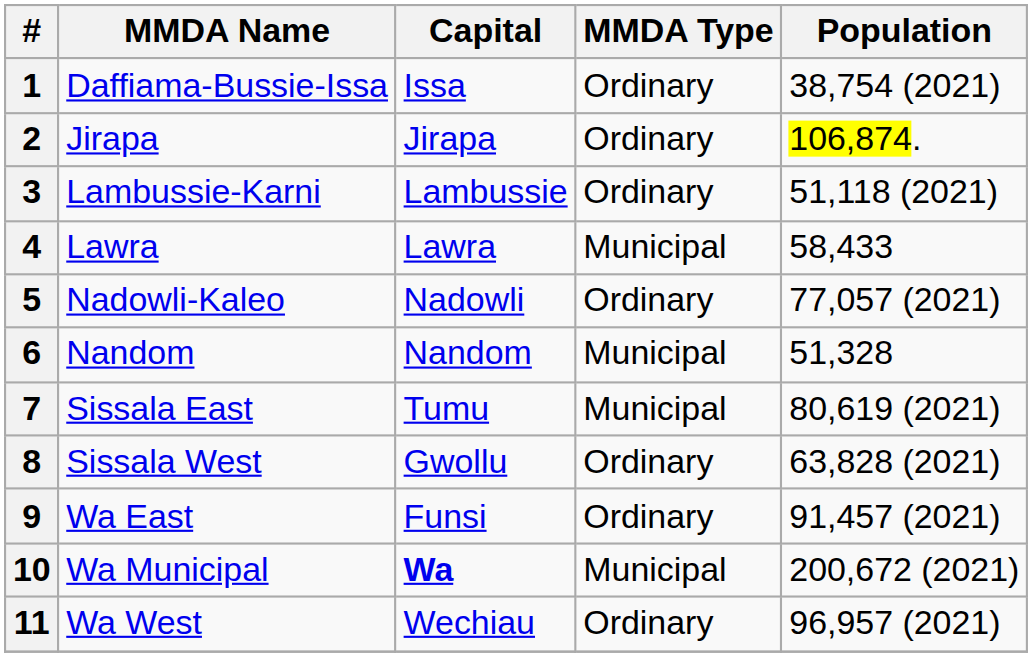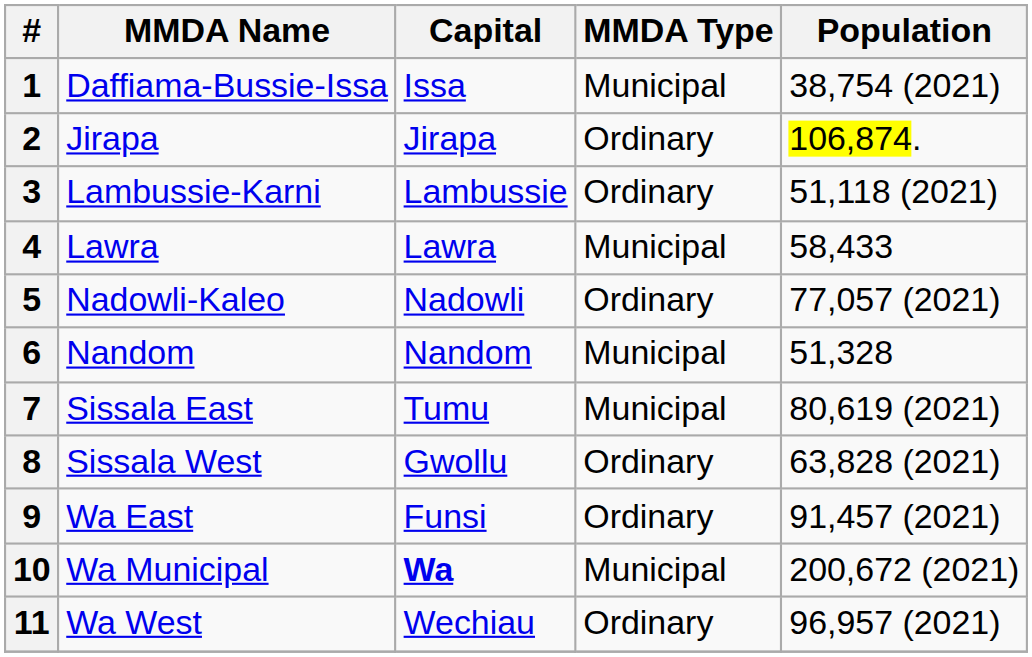1 | MMDA Type: Ordinary -> Municipal
